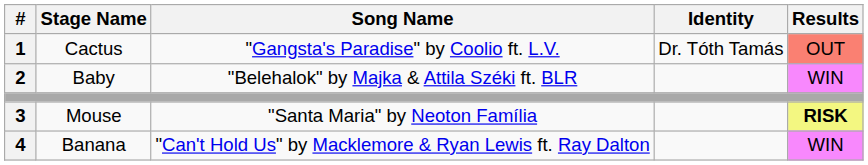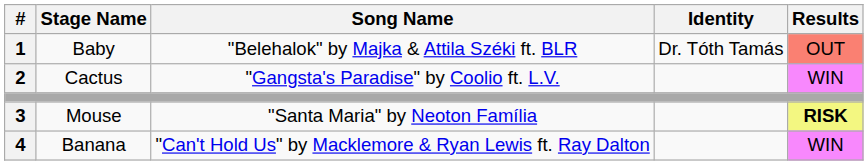1 | Stage Name: Cactus -> Baby
1 | Song Name: "Gangsta's Paradise" by Coolio ft. L.V. -> "Belehalok" by Majka & Attila Széki ft. BLR
2 | Stage Name: Baby -> Cactus
2 | Song Name: "Belehalok" by Majka & Attila Széki ft. BLR -> "Gangsta's Paradise" by Coolio ft. L.V.
